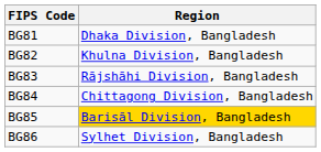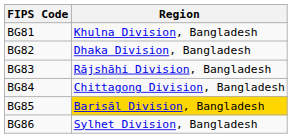BG81 | Region: Dhaka Division, Bangladesh -> Khulna Division, Bangladesh
BG82 | Region: Khulna Division, Bangladesh -> Dhaka Division, Bangladesh
